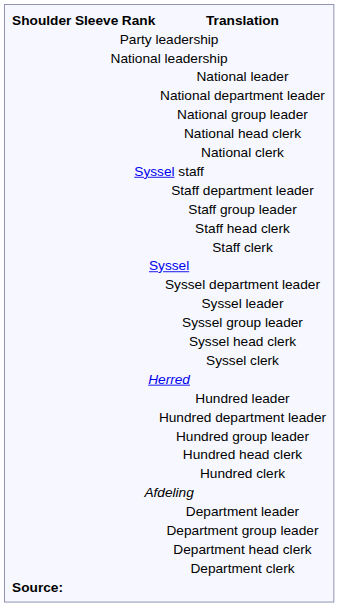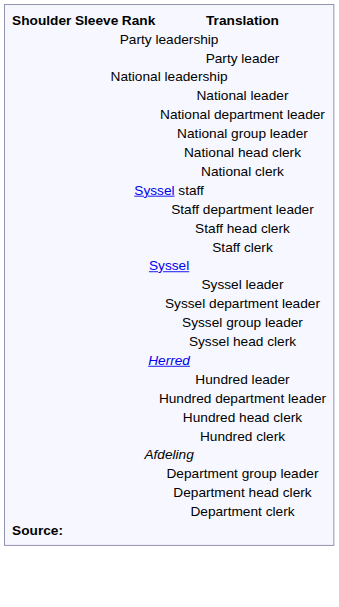+ row: Party leader
- row: Staff group leader
rows swapped: Syssel leader <-> Syssel department leader
- row: Syssel clerk
- row: Hundred group leader
- row: Department leader
